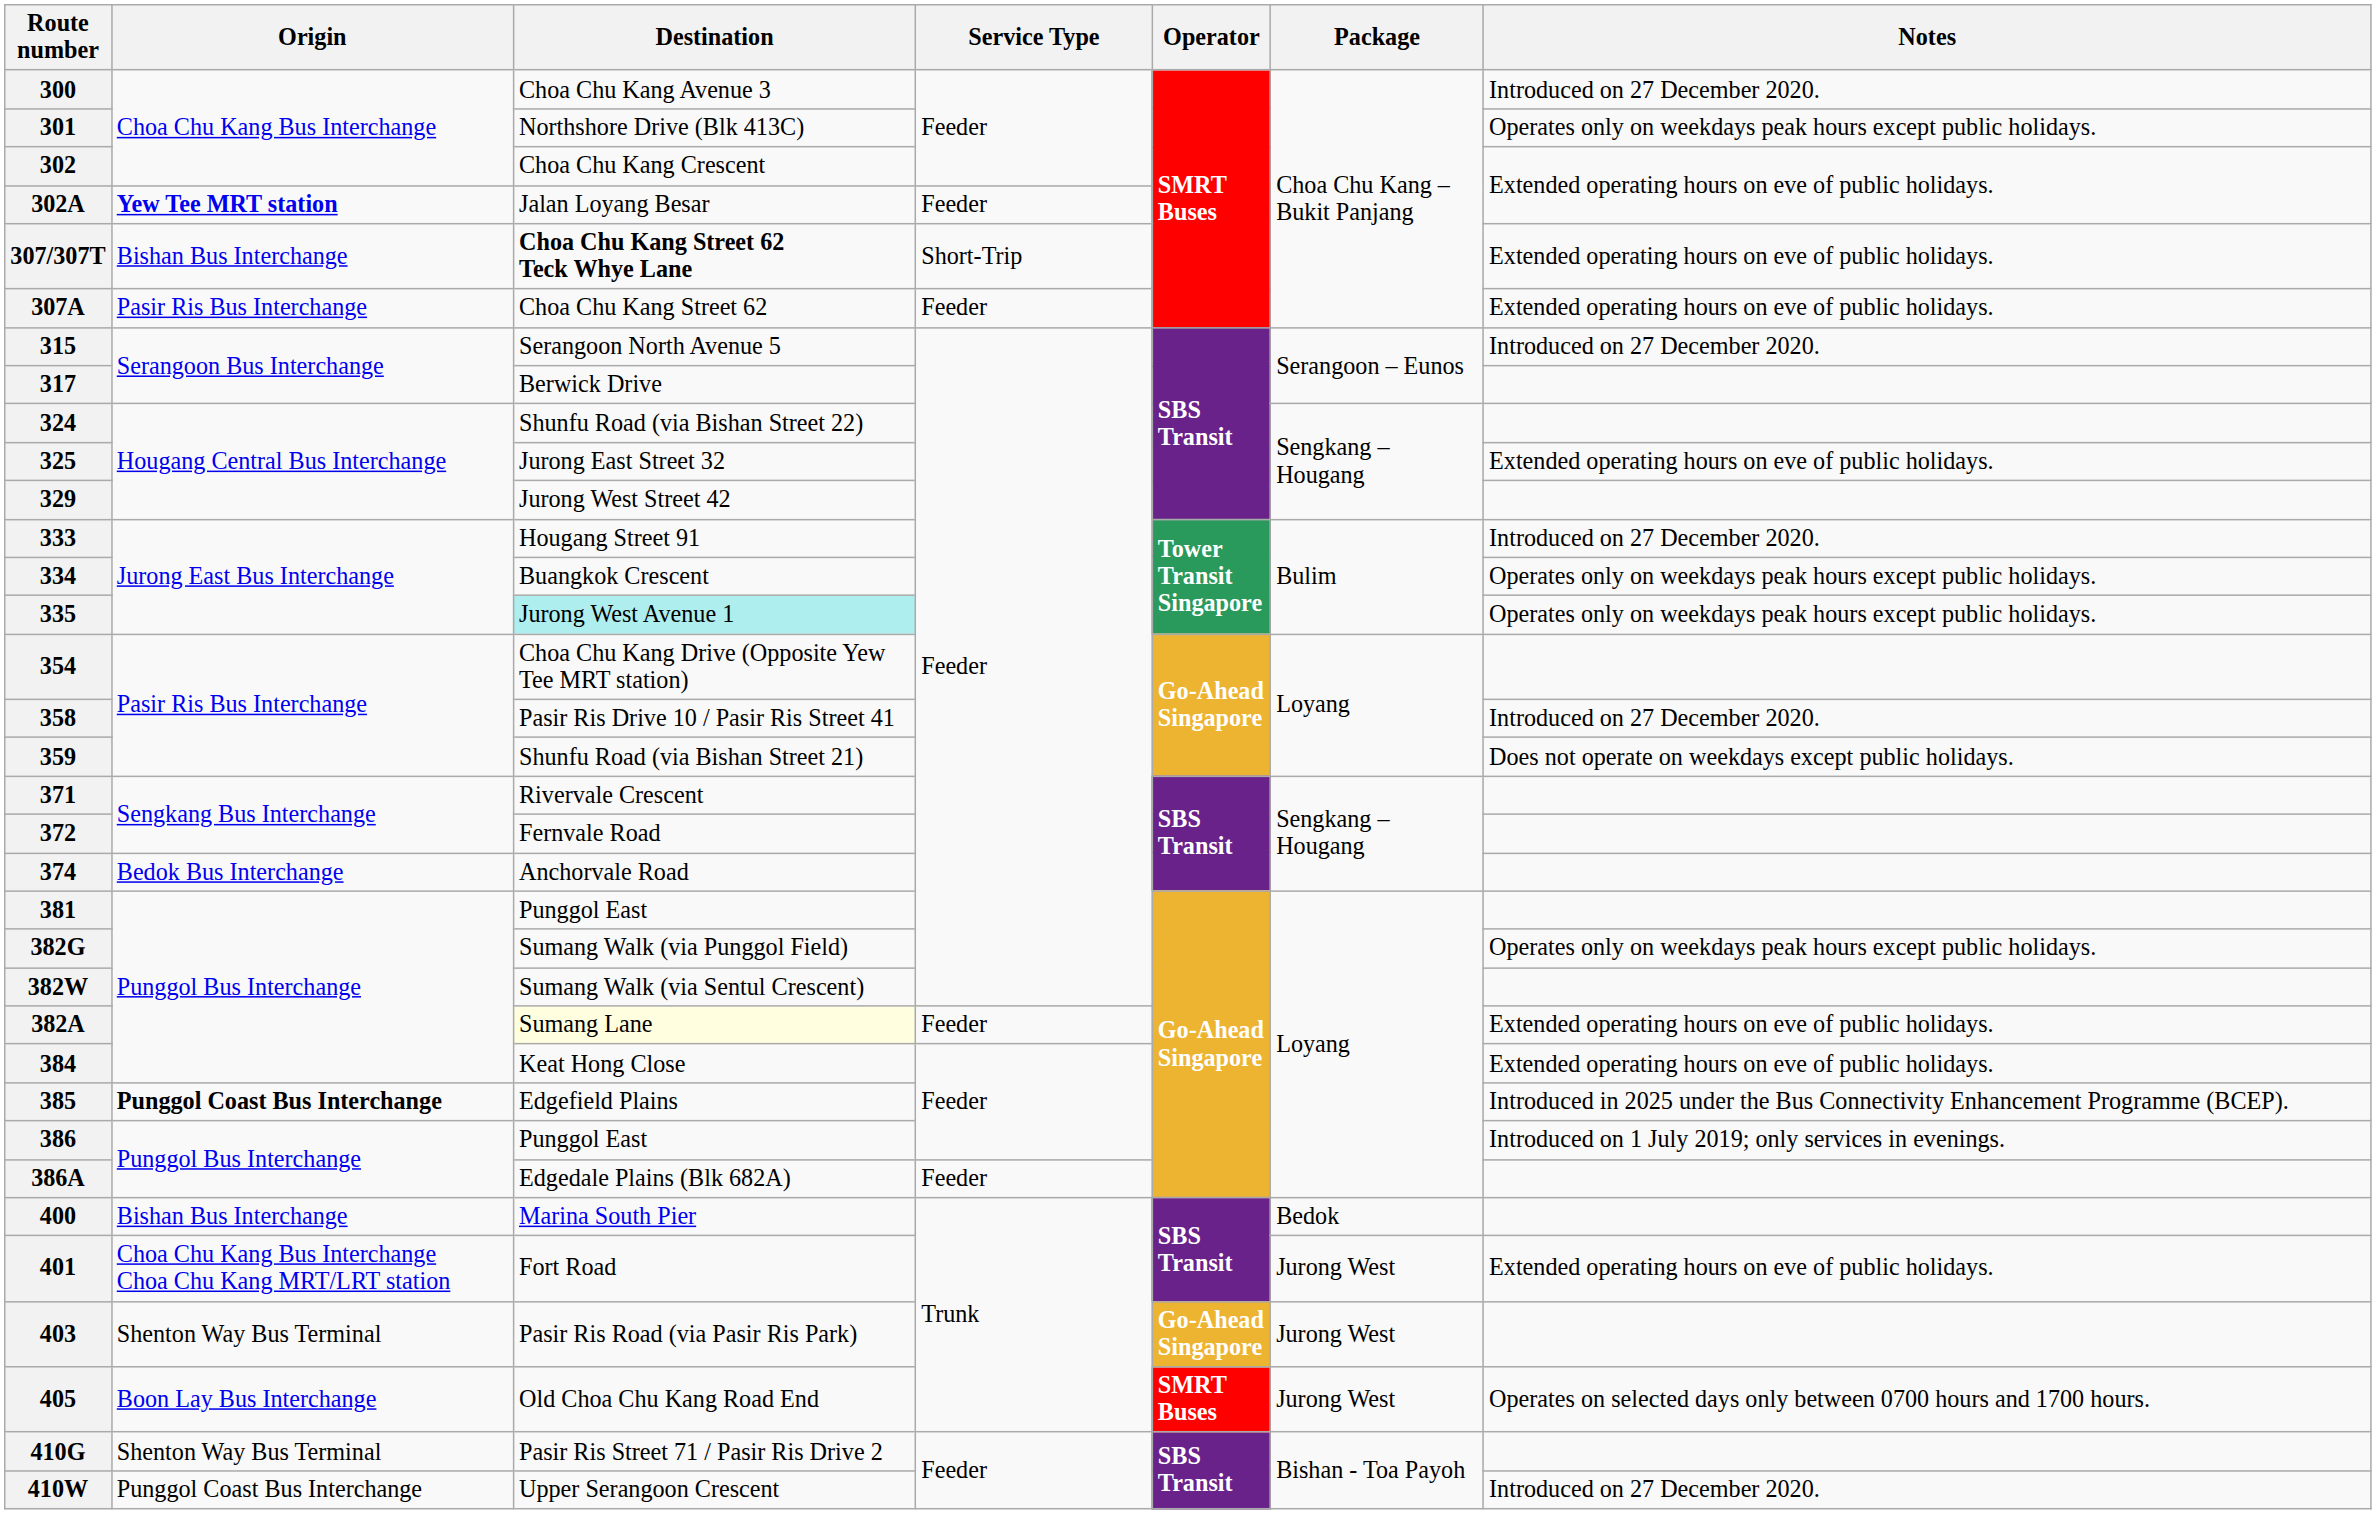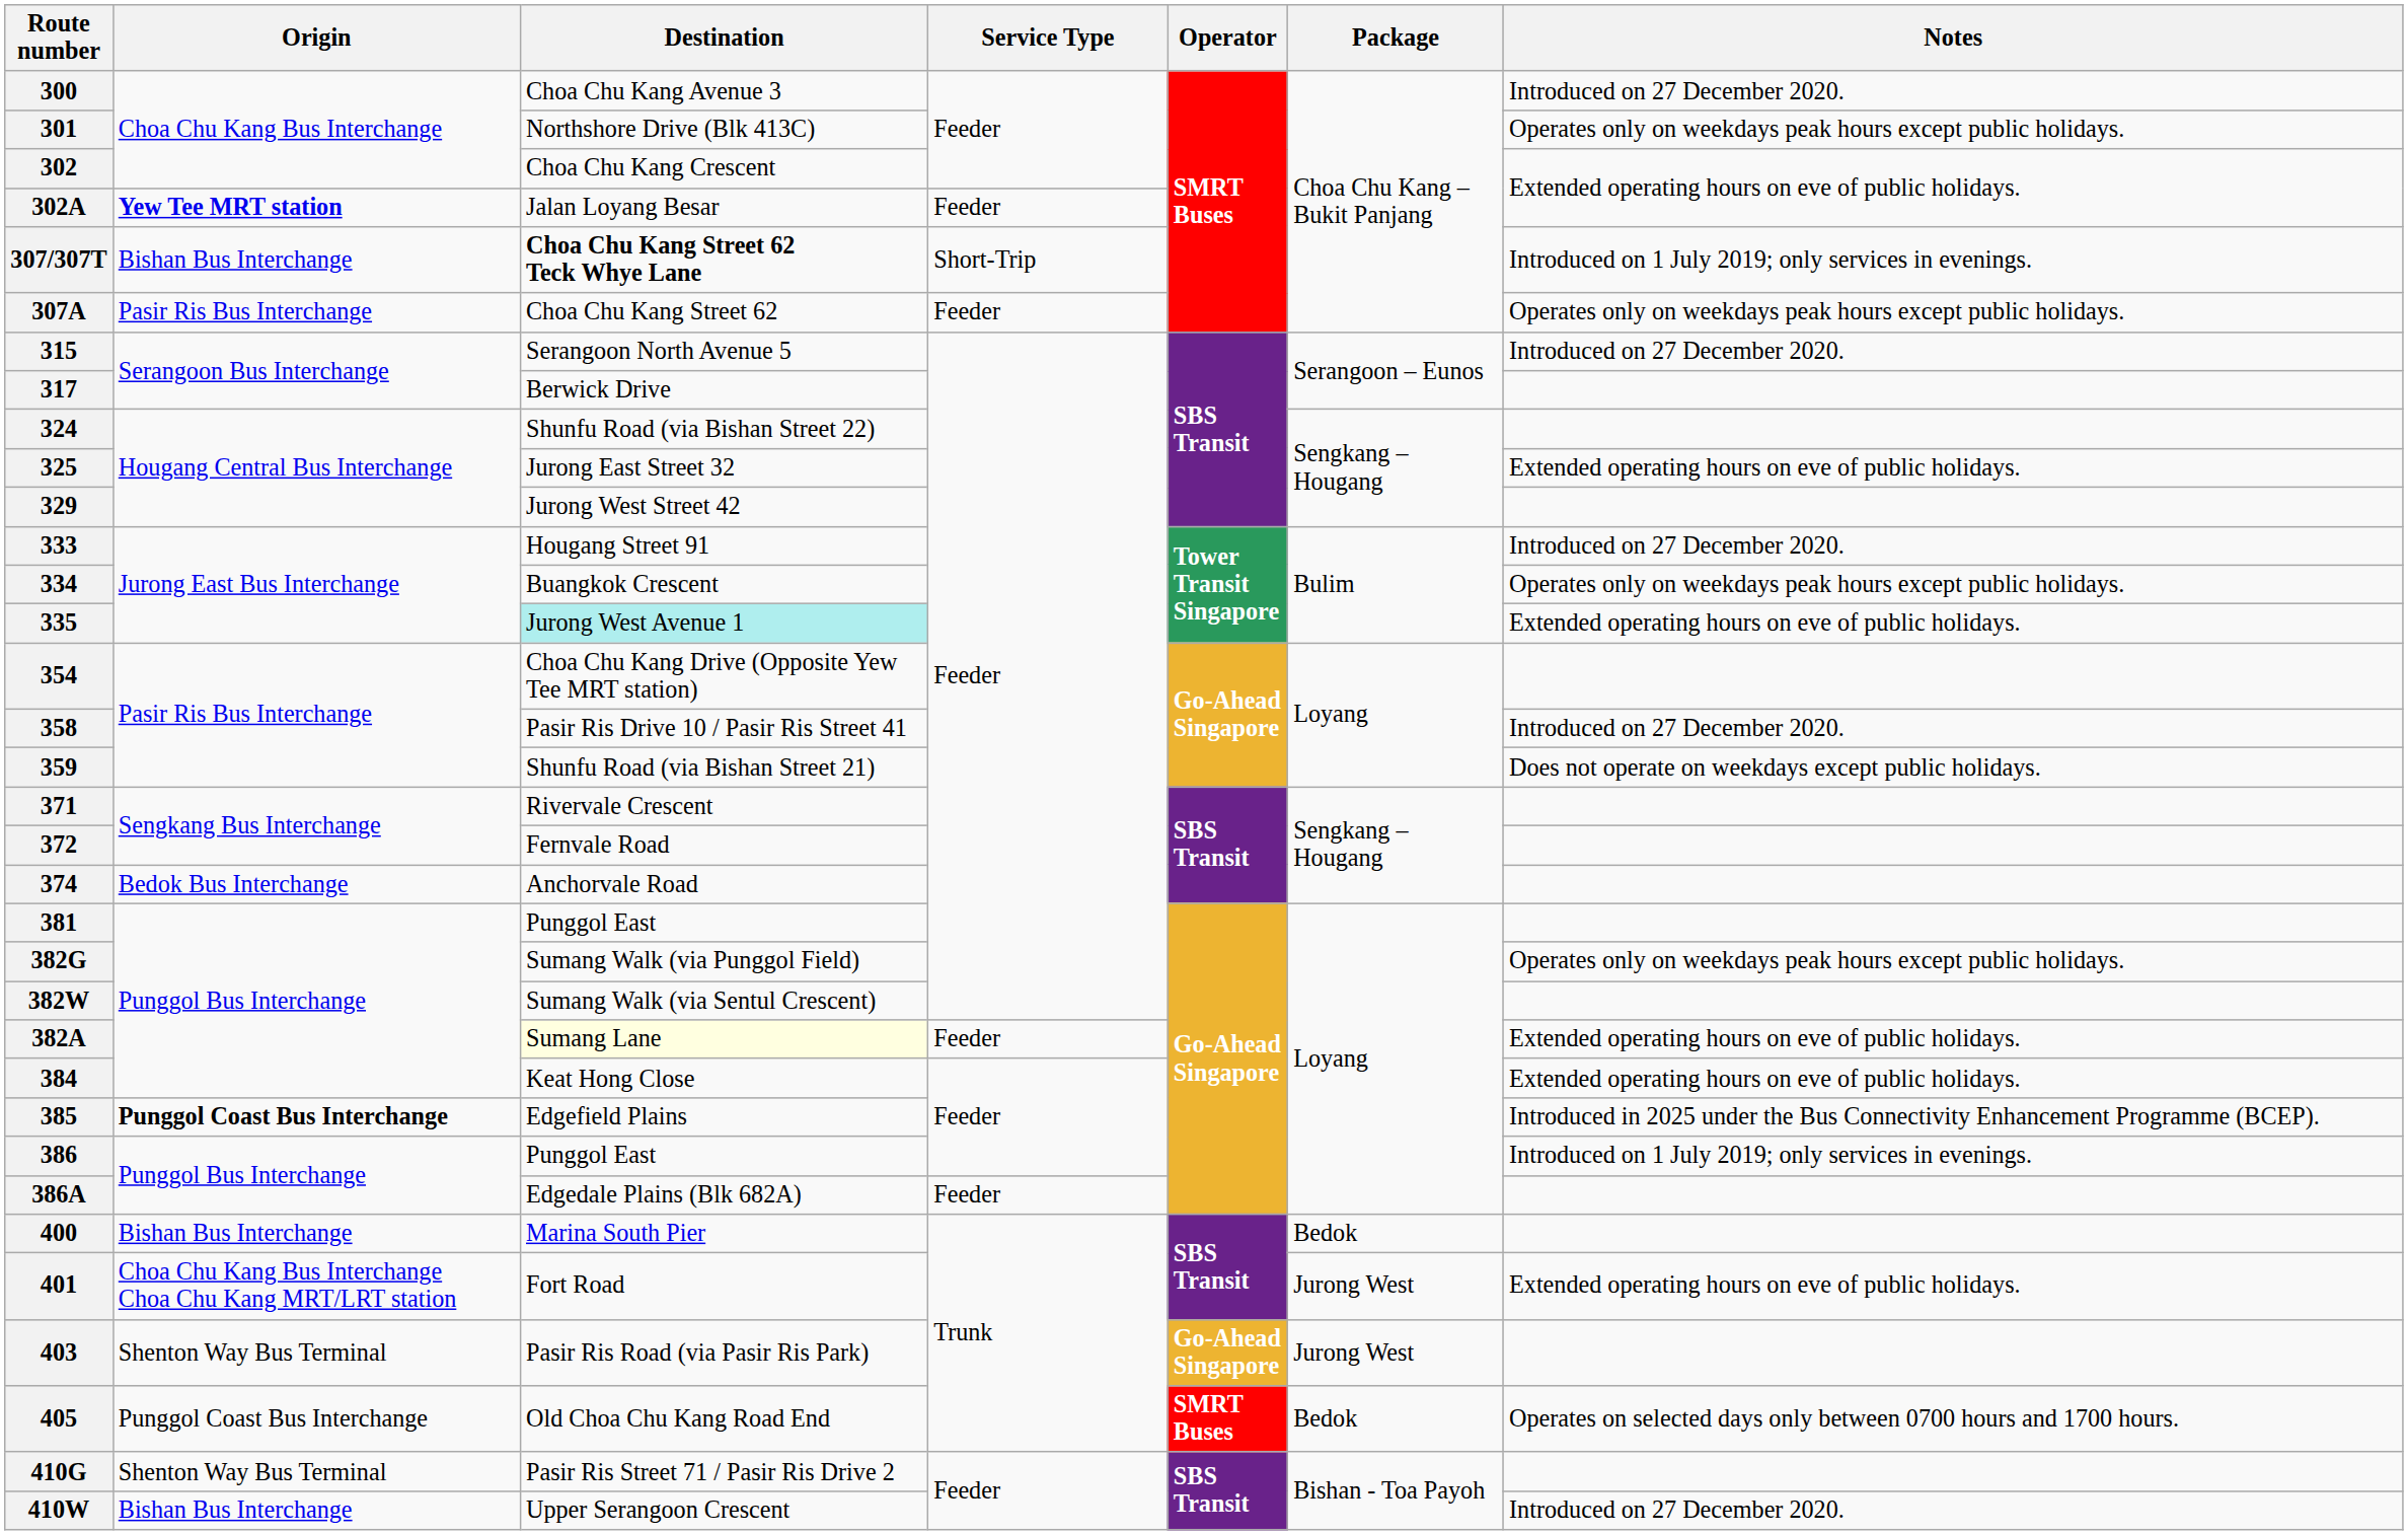307/307T | Notes: Extended operating hours on eve of public holidays. -> Introduced on 1 July 2019; only services in evenings.
307A | Notes: Extended operating hours on eve of public holidays. -> Operates only on weekdays peak hours except public holidays.
335 | Notes: Operates only on weekdays peak hours except public holidays. -> Extended operating hours on eve of public holidays.
405 | Origin: Boon Lay Bus Interchange -> Punggol Coast Bus Interchange
405 | Package: Jurong West -> Bedok
410W | Origin: Punggol Coast Bus Interchange -> Bishan Bus Interchange
